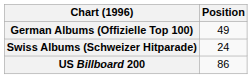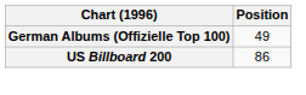- row: Swiss Albums (Schweizer Hitparade) | 24
